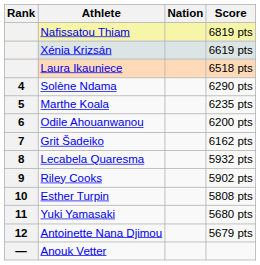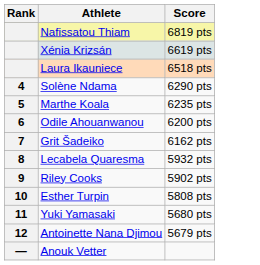- column: Nation
